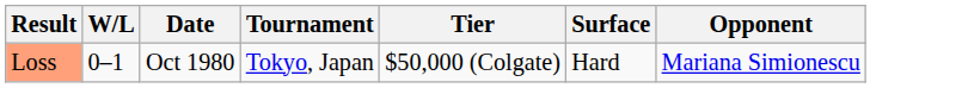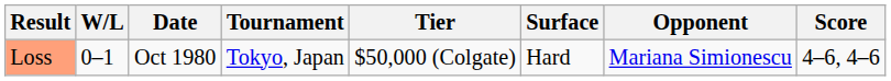+ column: Score | 4–6, 4–6
